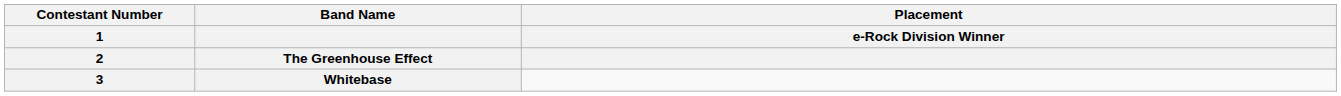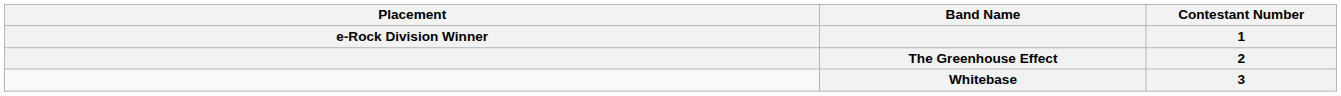columns swapped: Contestant Number / 1 / 2 <-> Placement / e-Rock Division Winner
